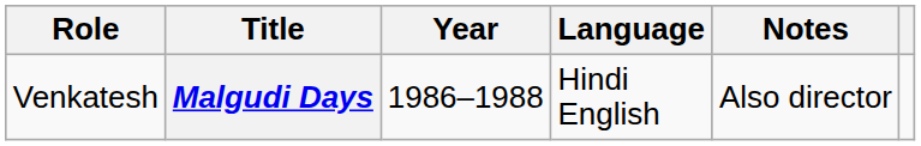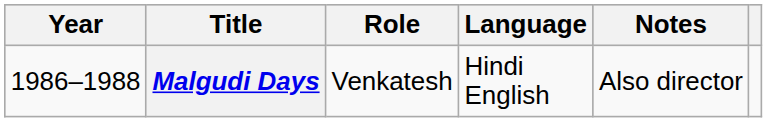columns swapped: Year <-> Role
